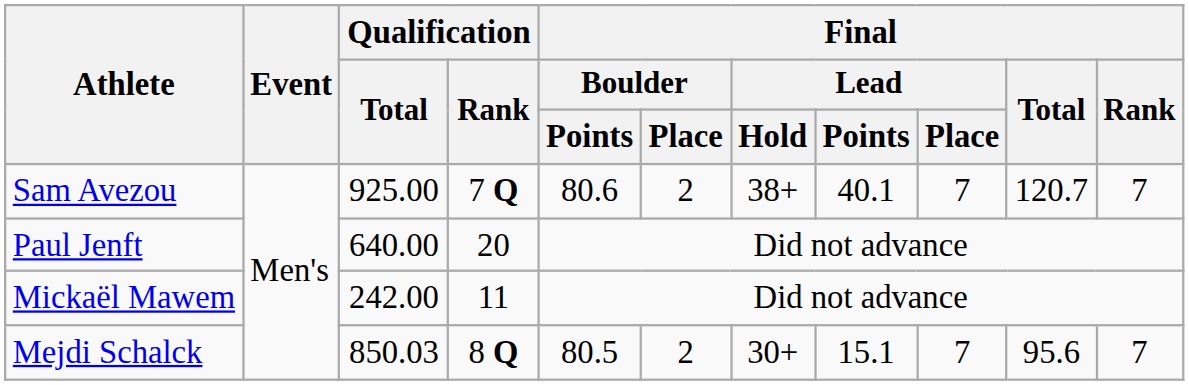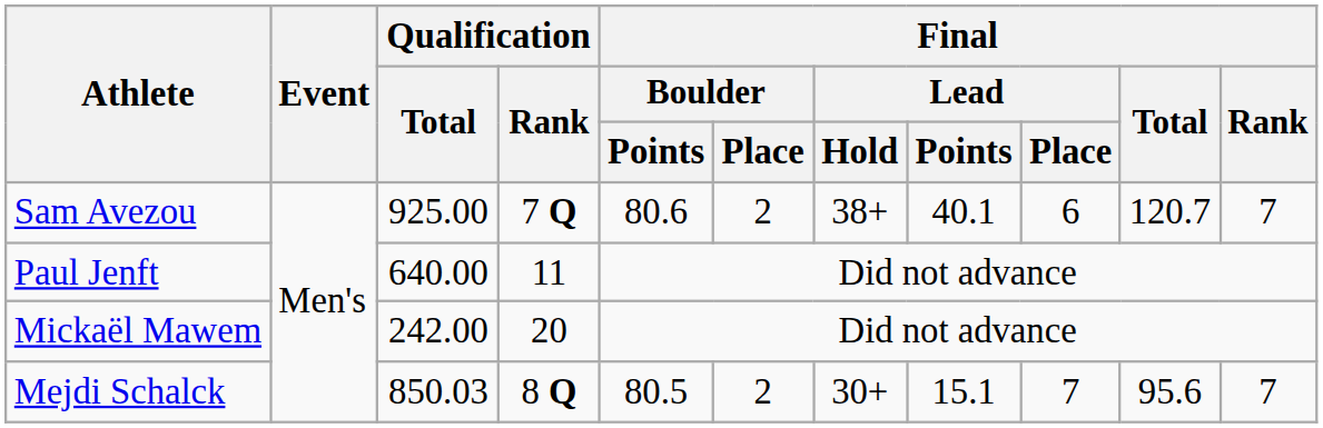Sam Avezou | Final / Lead / Place: 7 -> 6
Paul Jenft | Qualification / Rank: 20 -> 11
Mickaël Mawem | Qualification / Rank: 11 -> 20
